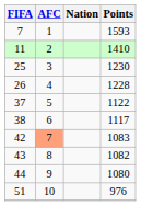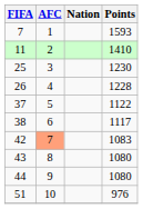43 | Points: 1082 -> 1080
